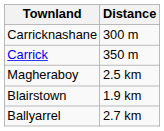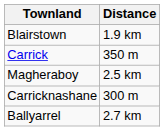rows swapped: Carricknashane <-> Blairstown
